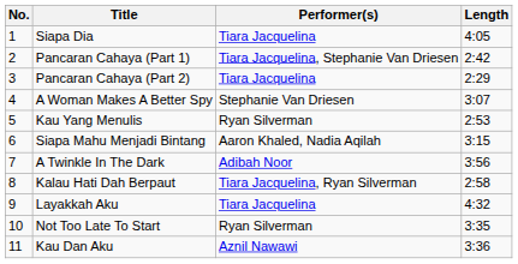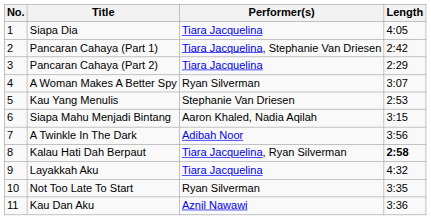A Woman Makes A Better Spy | Performer(s): Stephanie Van Driesen -> Ryan Silverman
Kau Yang Menulis | Performer(s): Ryan Silverman -> Stephanie Van Driesen
Kalau Hati Dah Berpaut | Length: normal -> bold
